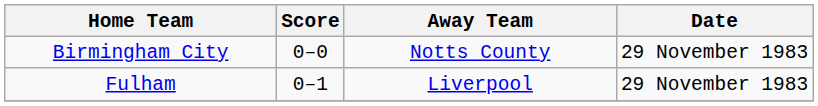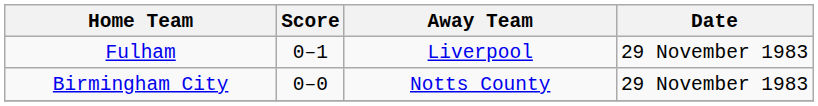rows swapped: Birmingham City <-> Fulham
